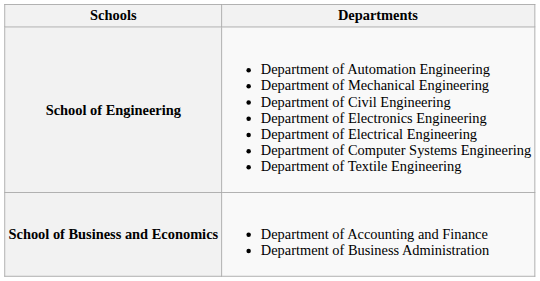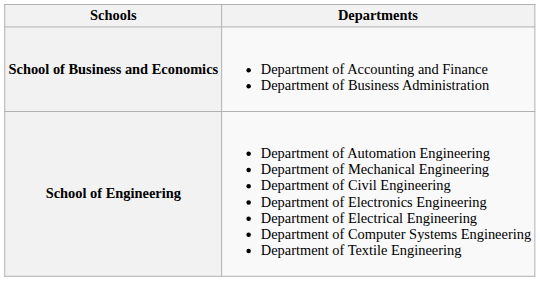rows swapped: School of Engineering <-> School of Business and Economics
